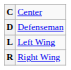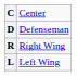rows swapped: L <-> R
